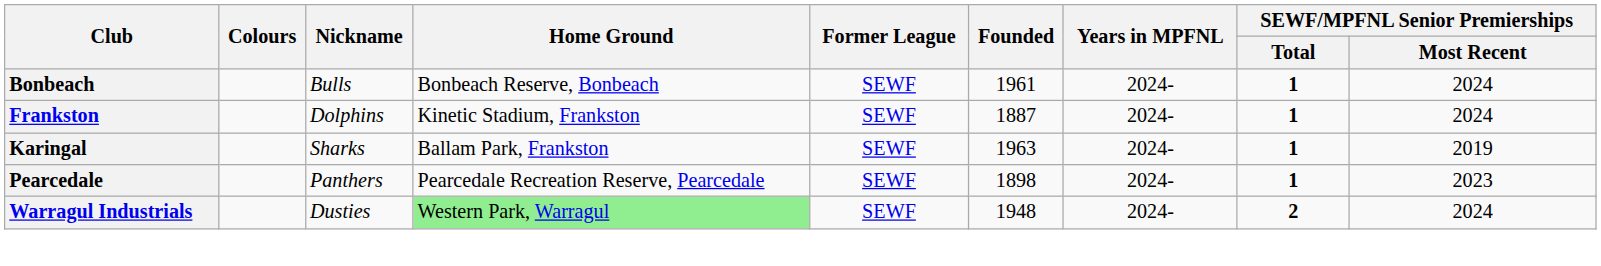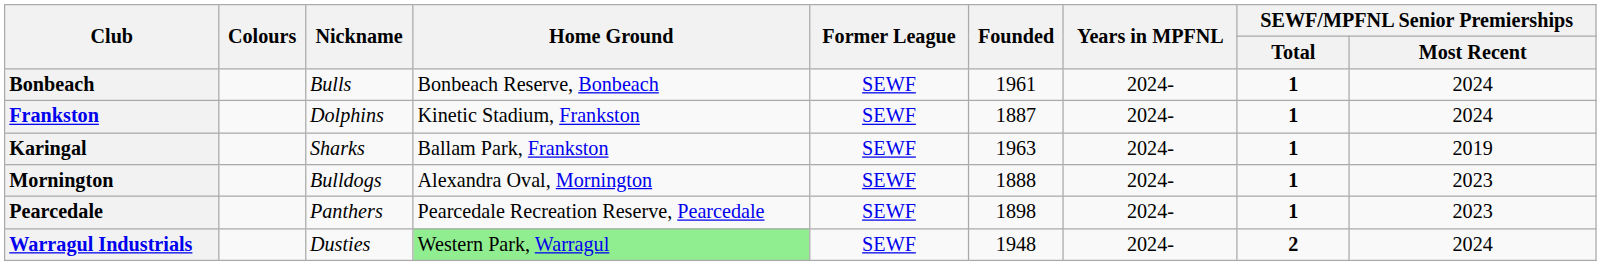+ row: Mornington | Bulldogs | Alexandra Oval, Mornington | SEWF | 1888 | 2024- | 1 | 2023
